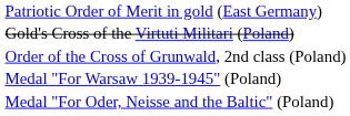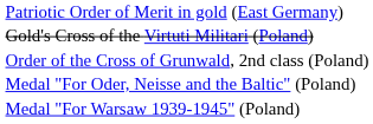rows swapped: Medal "For Oder, Neisse and the Baltic" (Poland) <-> Medal "For Warsaw 1939-1945" (Poland)
